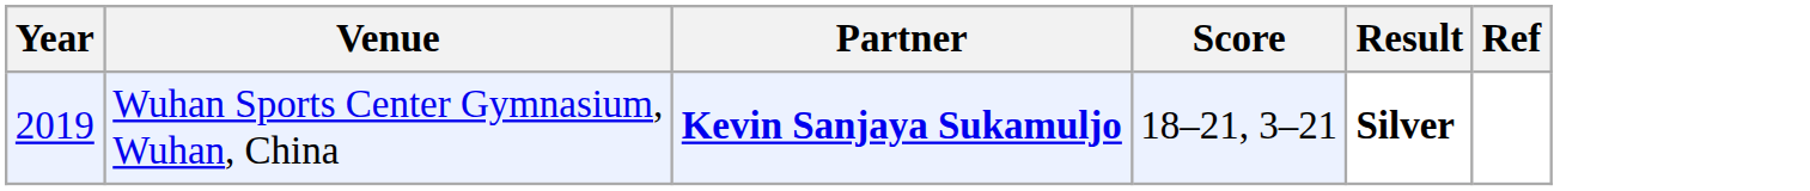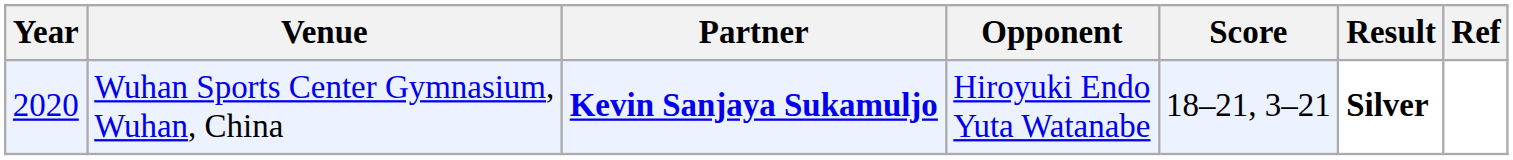+ column: Opponent | Hiroyuki Endo Yuta Watanabe
Wuhan Sports Center Gymnasium, Wuhan, China | Year: 2019 -> 2020
